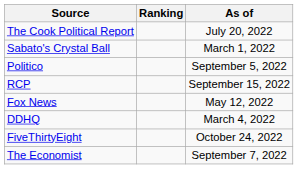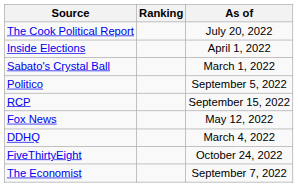+ row: Inside Elections | April 1, 2022
